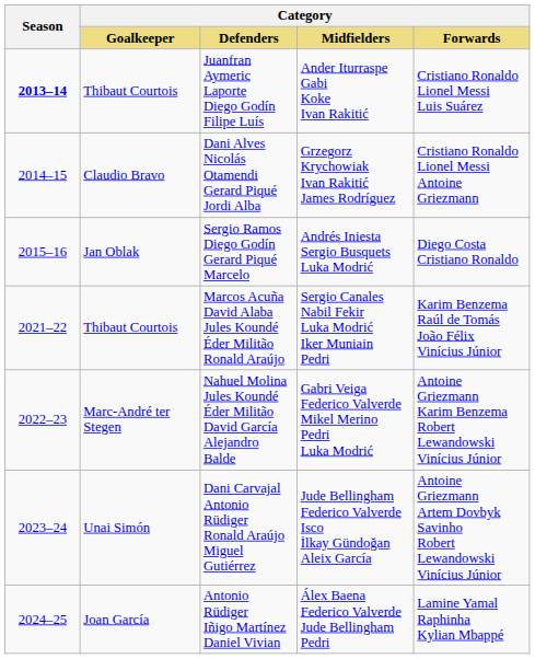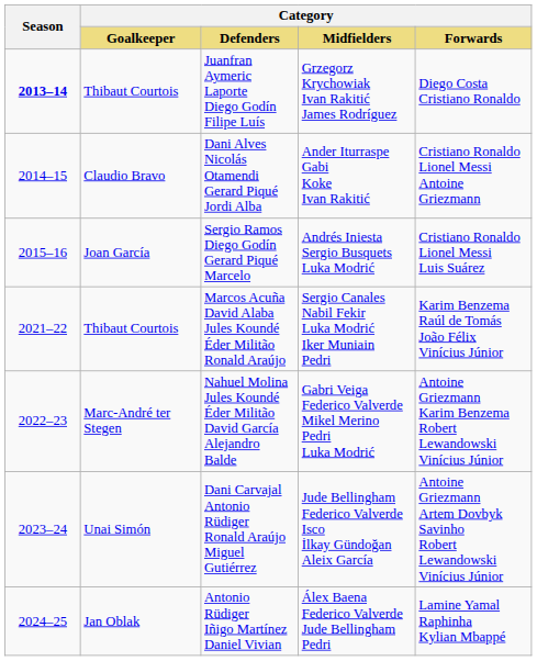Juanfran Aymeric Laporte Diego Godín Filipe Luís | Category / Midfielders: Ander Iturraspe Gabi Koke Ivan Rakitić -> Grzegorz Krychowiak Ivan Rakitić James Rodríguez
Juanfran Aymeric Laporte Diego Godín Filipe Luís | Category / Forwards: Cristiano Ronaldo Lionel Messi Luis Suárez -> Diego Costa Cristiano Ronaldo
Dani Alves Nicolás Otamendi Gerard Piqué Jordi Alba | Category / Midfielders: Grzegorz Krychowiak Ivan Rakitić James Rodríguez -> Ander Iturraspe Gabi Koke Ivan Rakitić
Sergio Ramos Diego Godín Gerard Piqué Marcelo | Category / Goalkeeper: Jan Oblak -> Joan García
Sergio Ramos Diego Godín Gerard Piqué Marcelo | Category / Forwards: Diego Costa Cristiano Ronaldo -> Cristiano Ronaldo Lionel Messi Luis Suárez
Antonio Rüdiger Iñigo Martínez Daniel Vivian | Category / Goalkeeper: Joan García -> Jan Oblak
